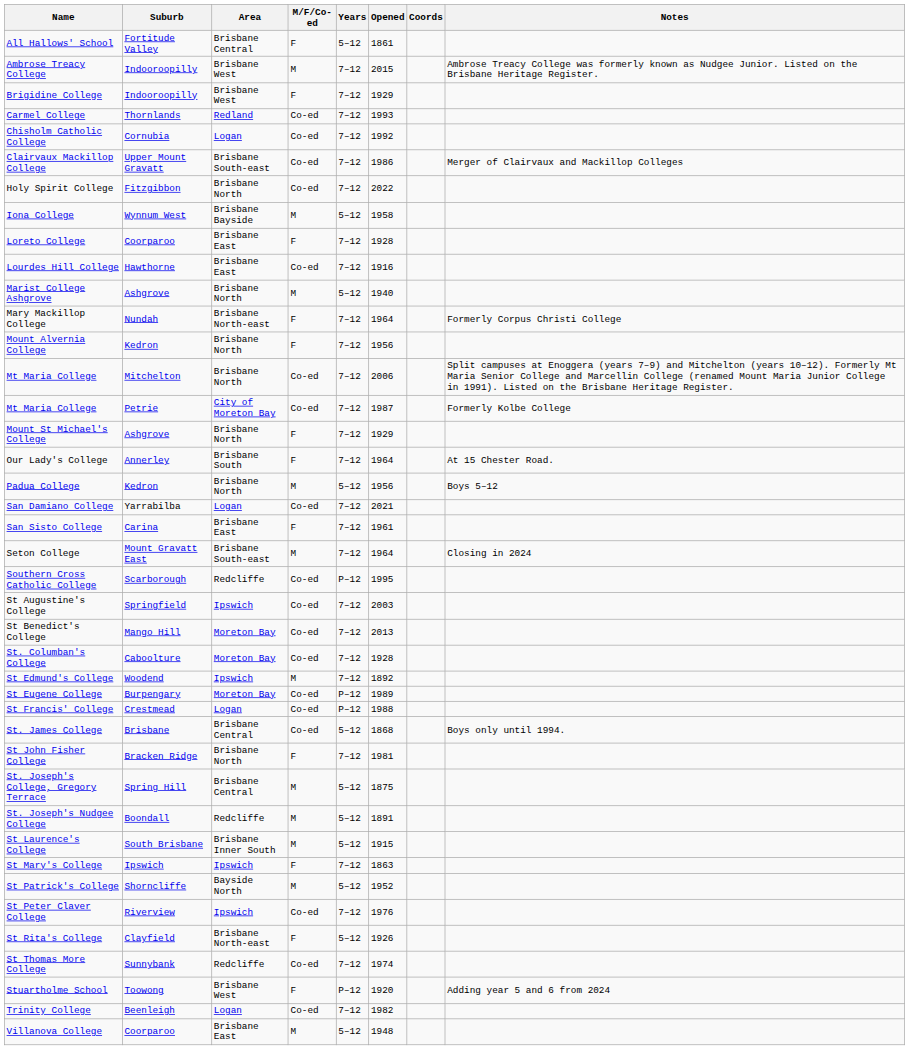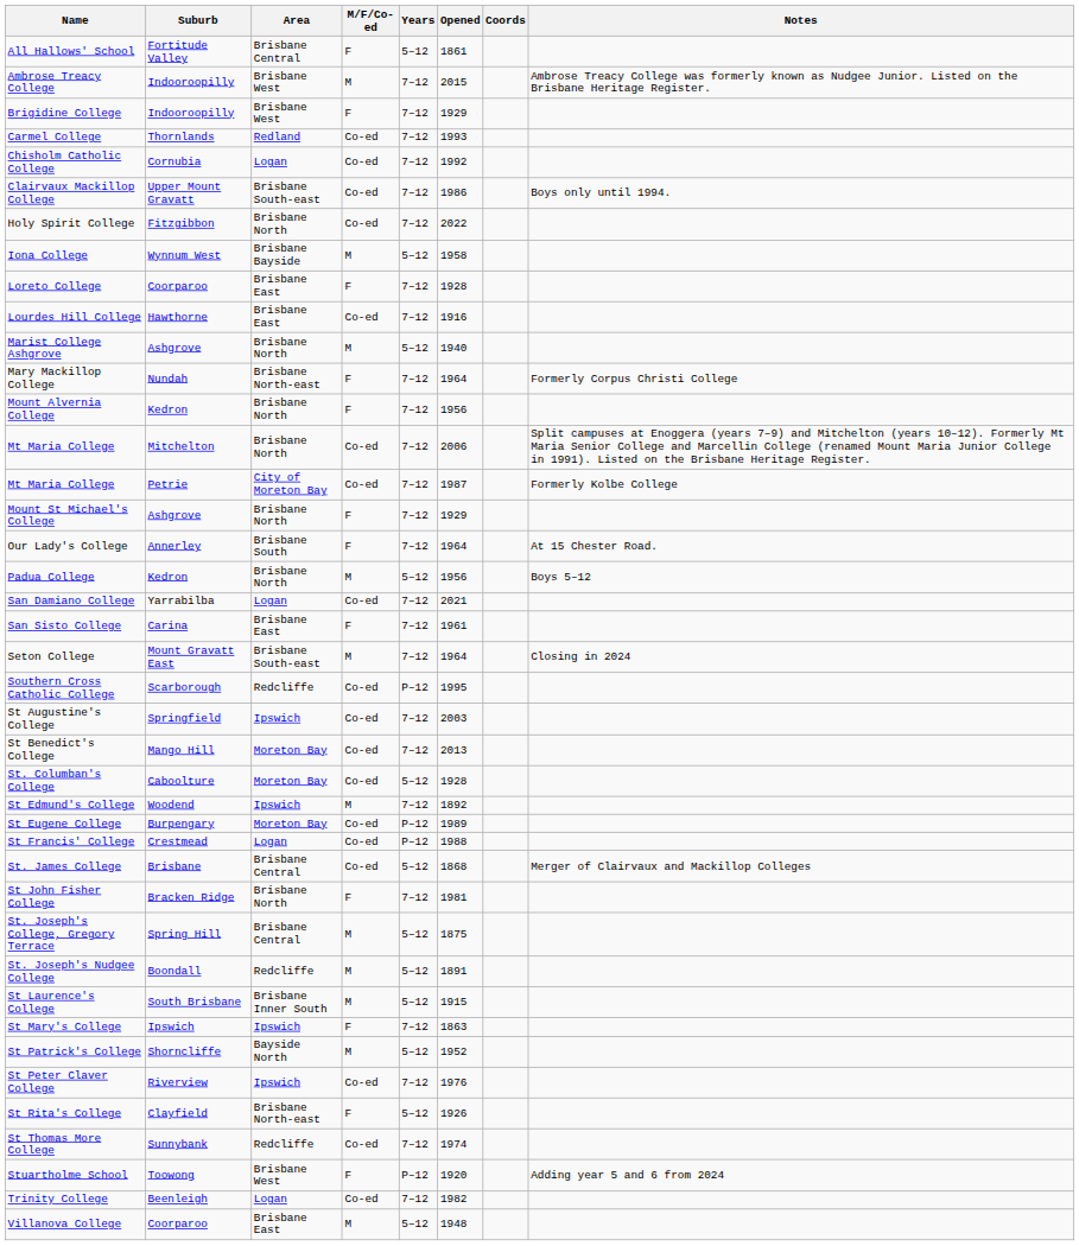Clairvaux Mackillop College | Notes: Merger of Clairvaux and Mackillop Colleges -> Boys only until 1994.
St. Columban's College | Years: 7–12 -> 5–12
St. James College | Notes: Boys only until 1994. -> Merger of Clairvaux and Mackillop Colleges
